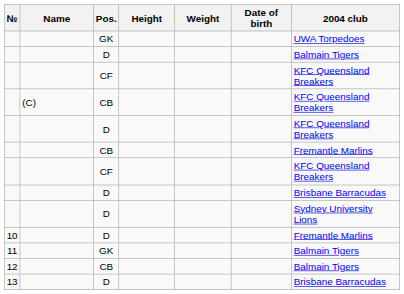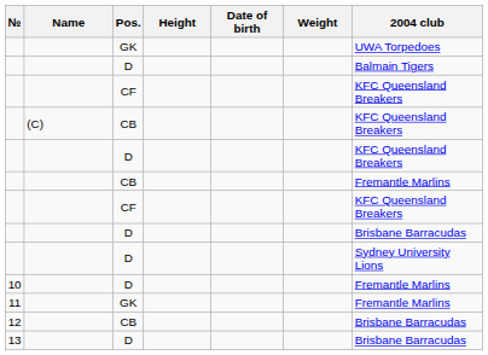columns swapped: Weight <-> Date of birth
11 | 2004 club: Balmain Tigers -> Fremantle Marlins
12 | 2004 club: Balmain Tigers -> Brisbane Barracudas
